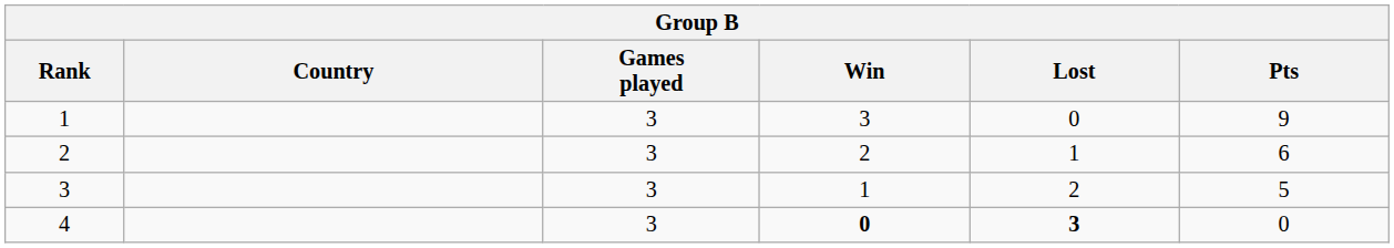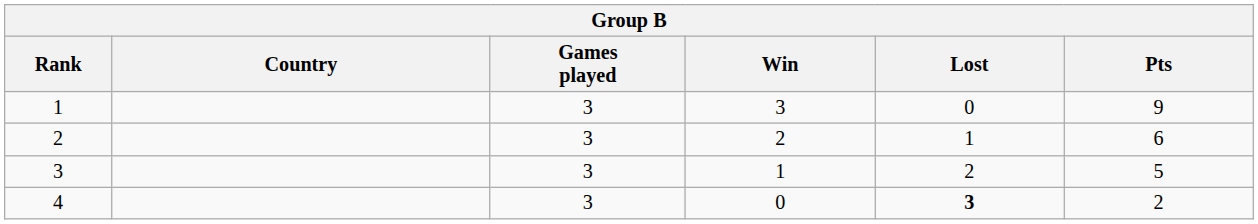4 | Win: bold -> normal
4 | Pts: 0 -> 2
